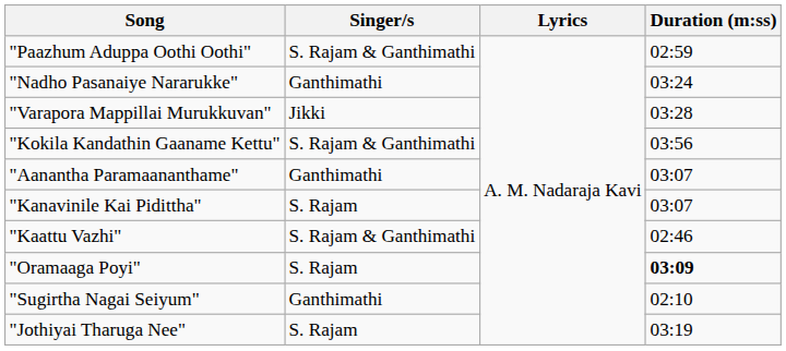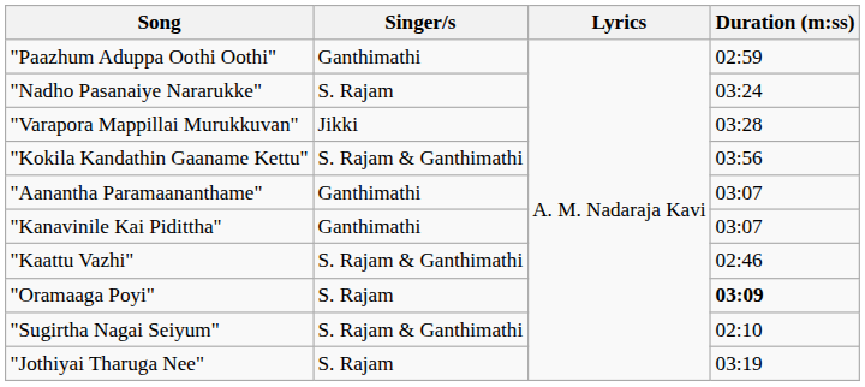"Paazhum Aduppa Oothi Oothi" | Singer/s: S. Rajam & Ganthimathi -> Ganthimathi
"Nadho Pasanaiye Nararukke" | Singer/s: Ganthimathi -> S. Rajam
"Kanavinile Kai Pidittha" | Singer/s: S. Rajam -> Ganthimathi
"Sugirtha Nagai Seiyum" | Singer/s: Ganthimathi -> S. Rajam & Ganthimathi
